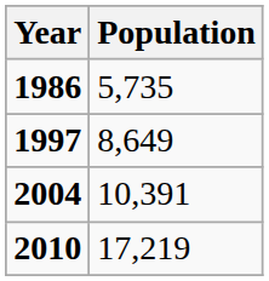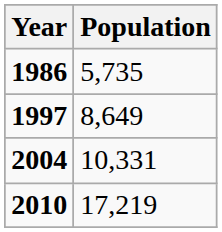2004 | Population: 10,391 -> 10,331
